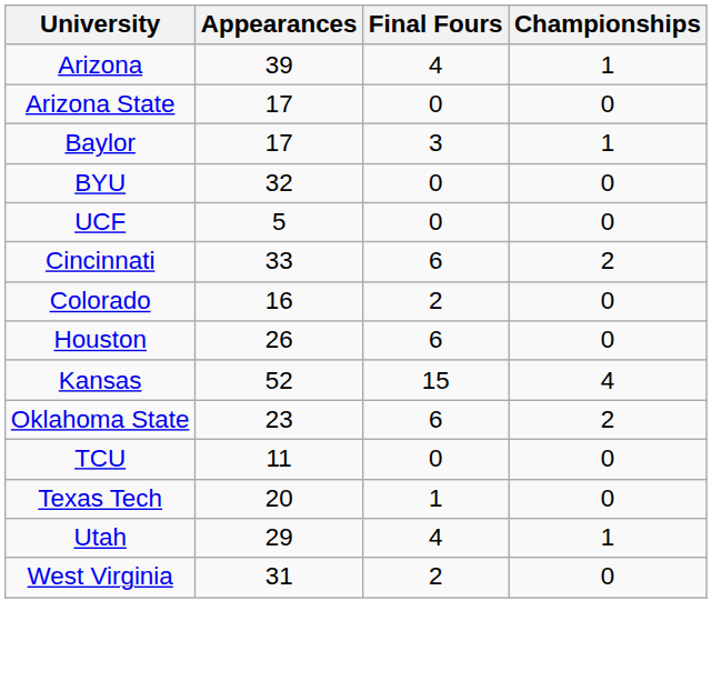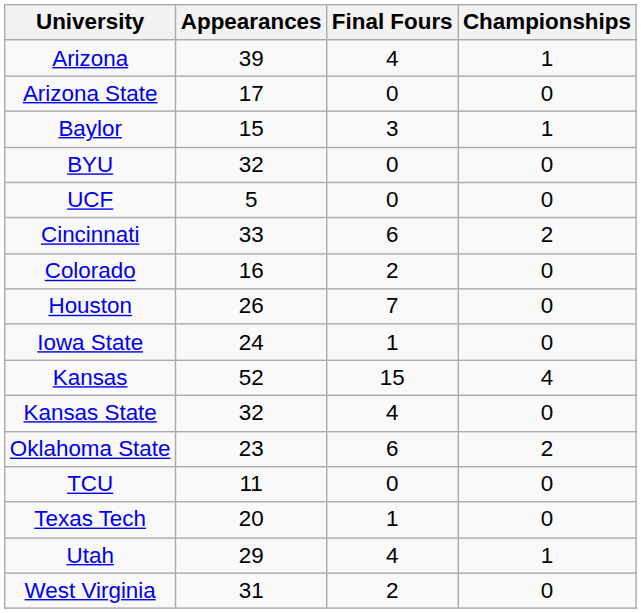Baylor | Appearances: 17 -> 15
Houston | Final Fours: 6 -> 7
+ row: Iowa State | 24 | 1 | 0
+ row: Kansas State | 32 | 4 | 0
